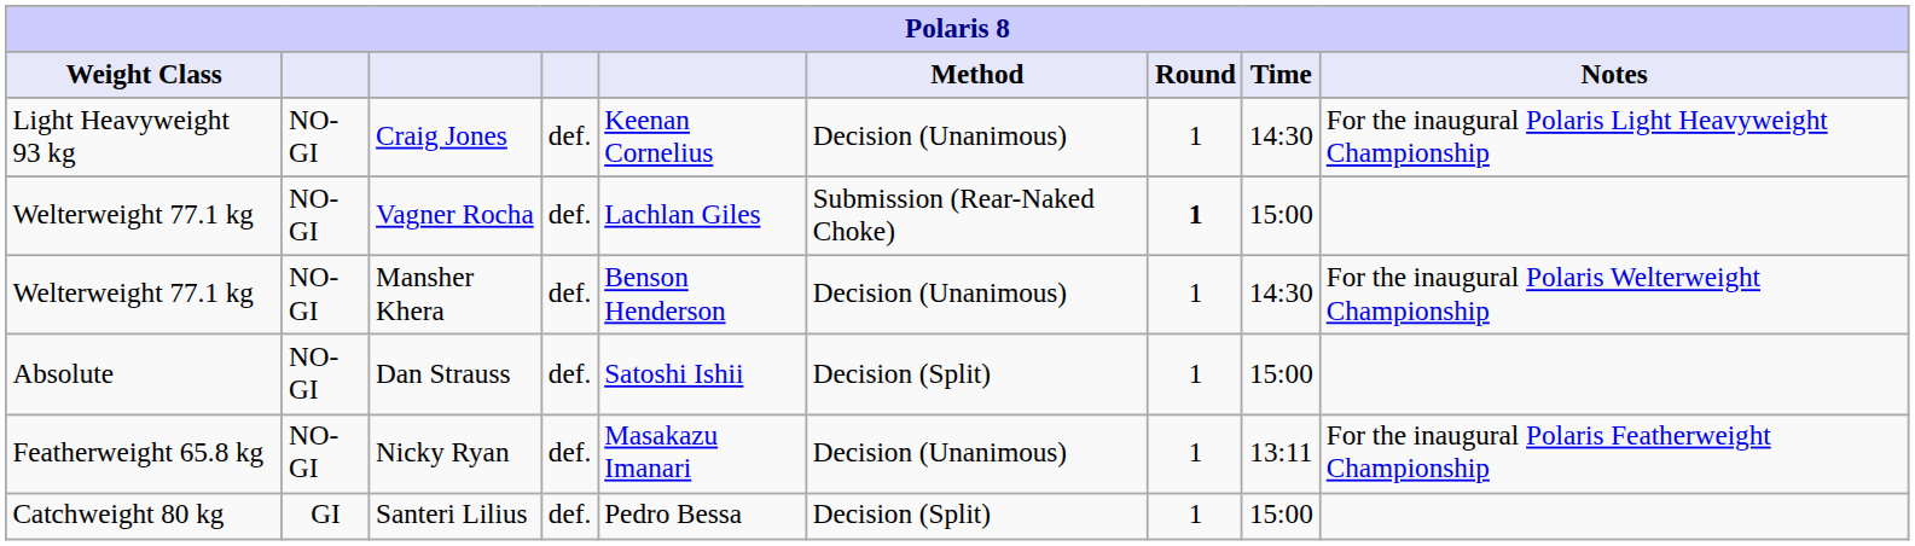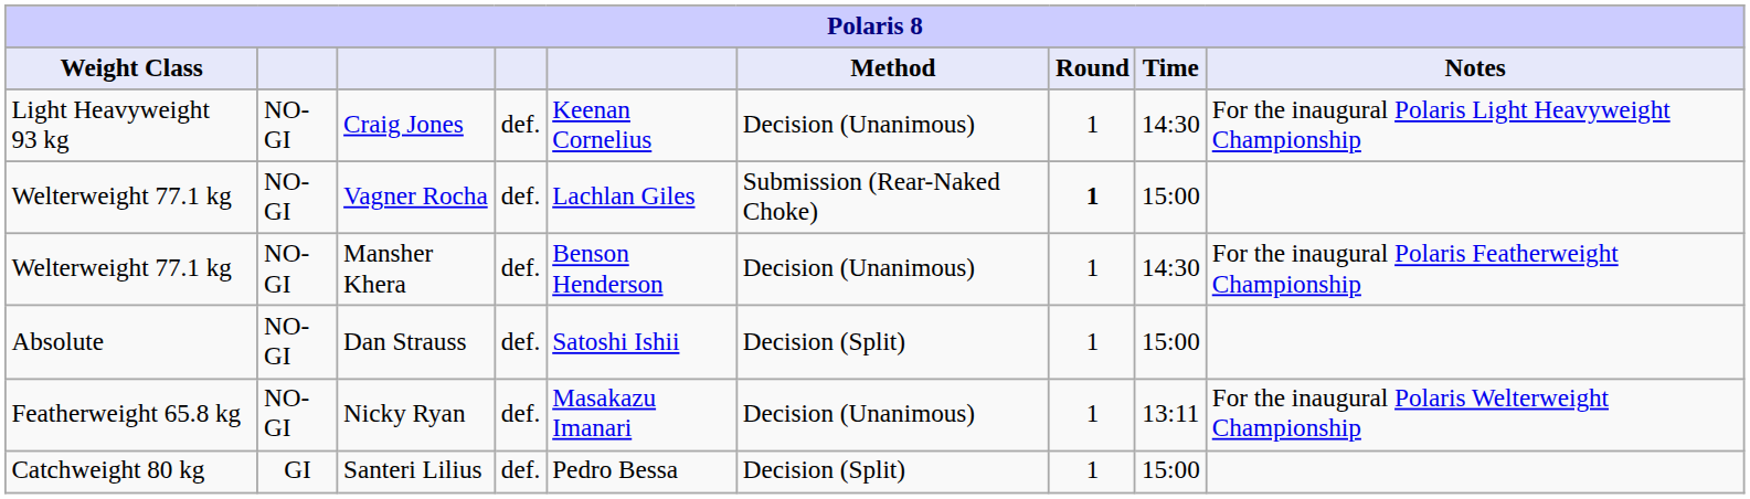Mansher Khera | Notes: For the inaugural Polaris Welterweight Championship -> For the inaugural Polaris Featherweight Championship
Nicky Ryan | Notes: For the inaugural Polaris Featherweight Championship -> For the inaugural Polaris Welterweight Championship
